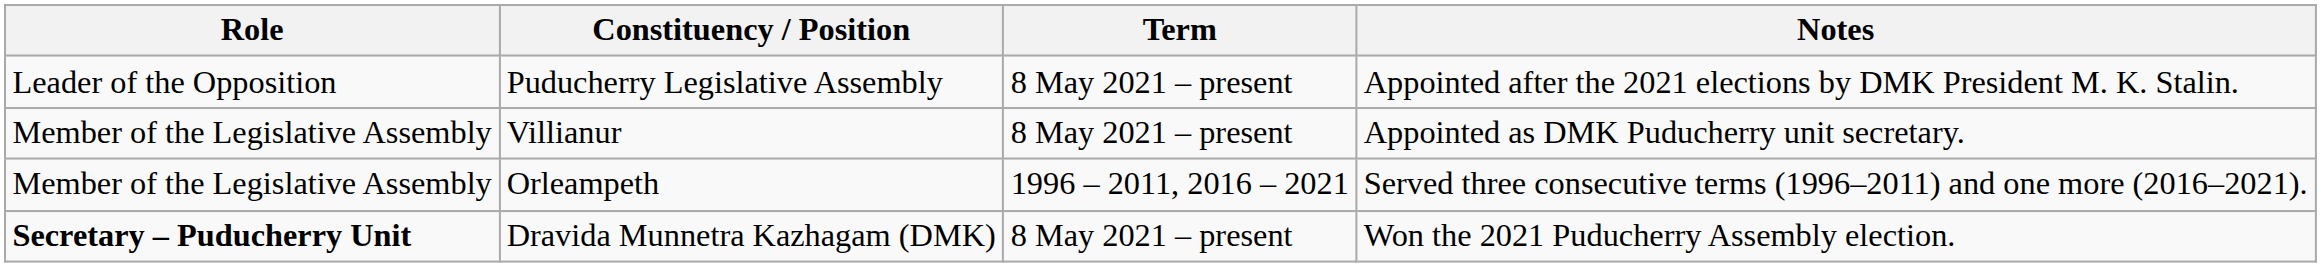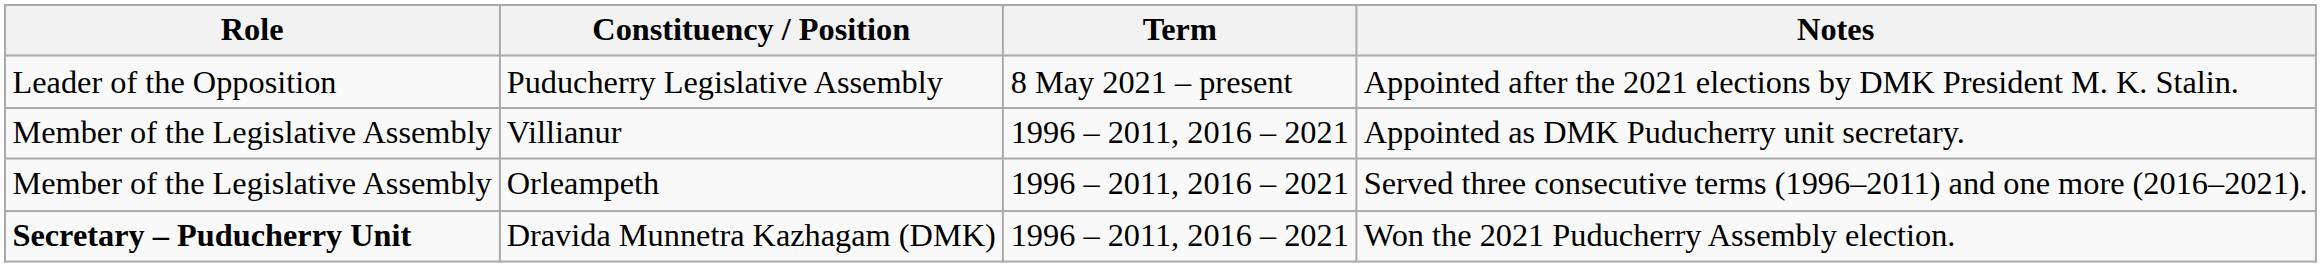Villianur | Term: 8 May 2021 – present -> 1996 – 2011, 2016 – 2021
Dravida Munnetra Kazhagam (DMK) | Term: 8 May 2021 – present -> 1996 – 2011, 2016 – 2021
